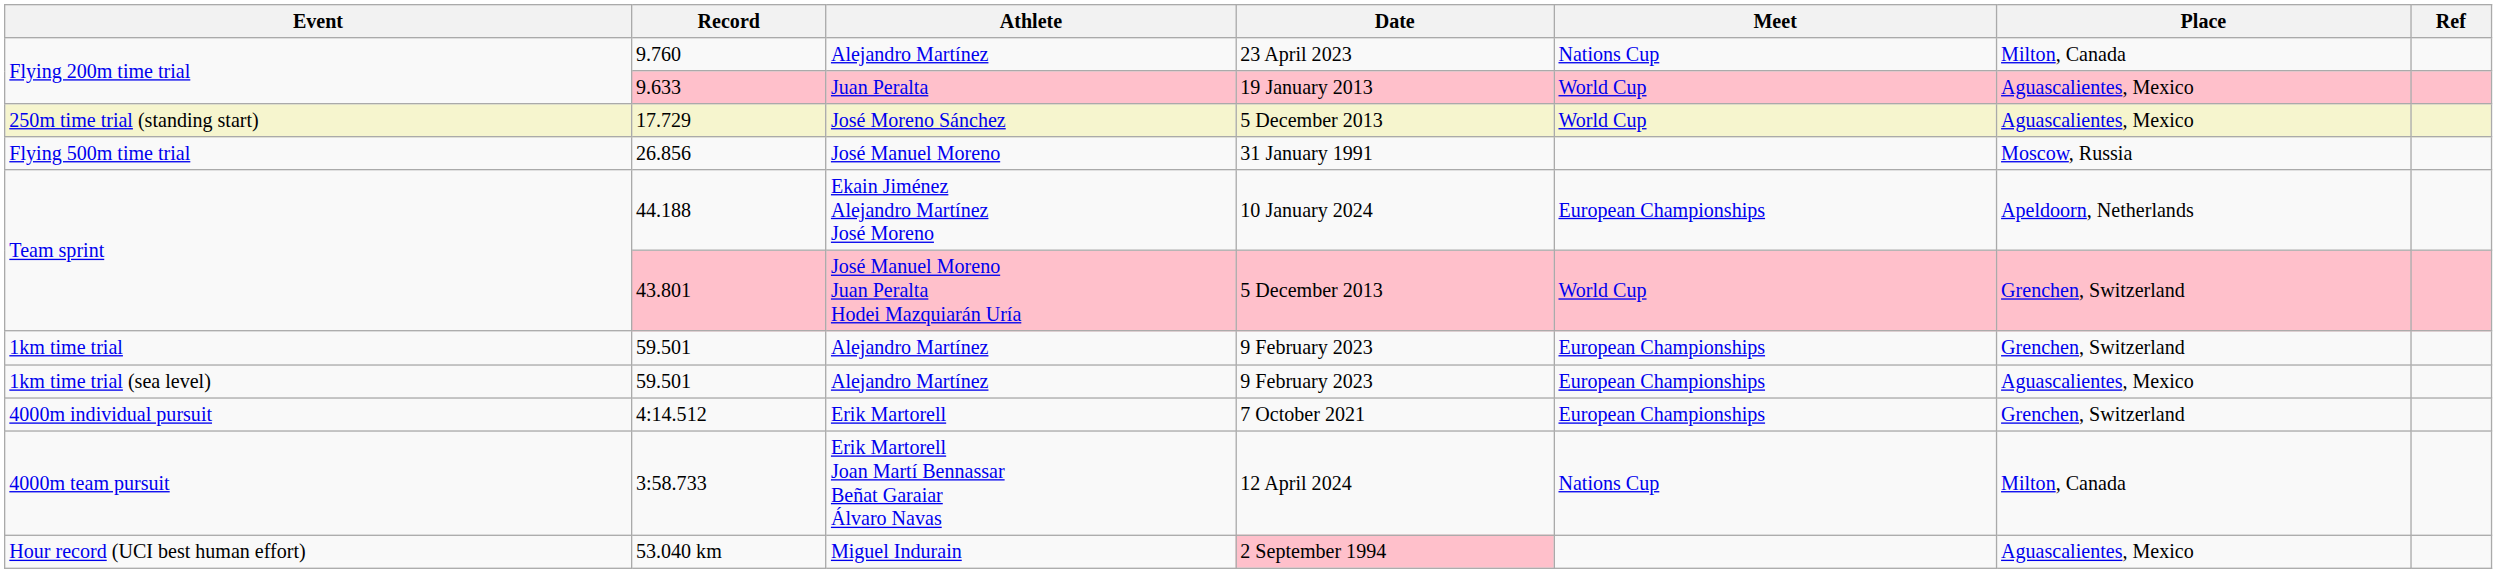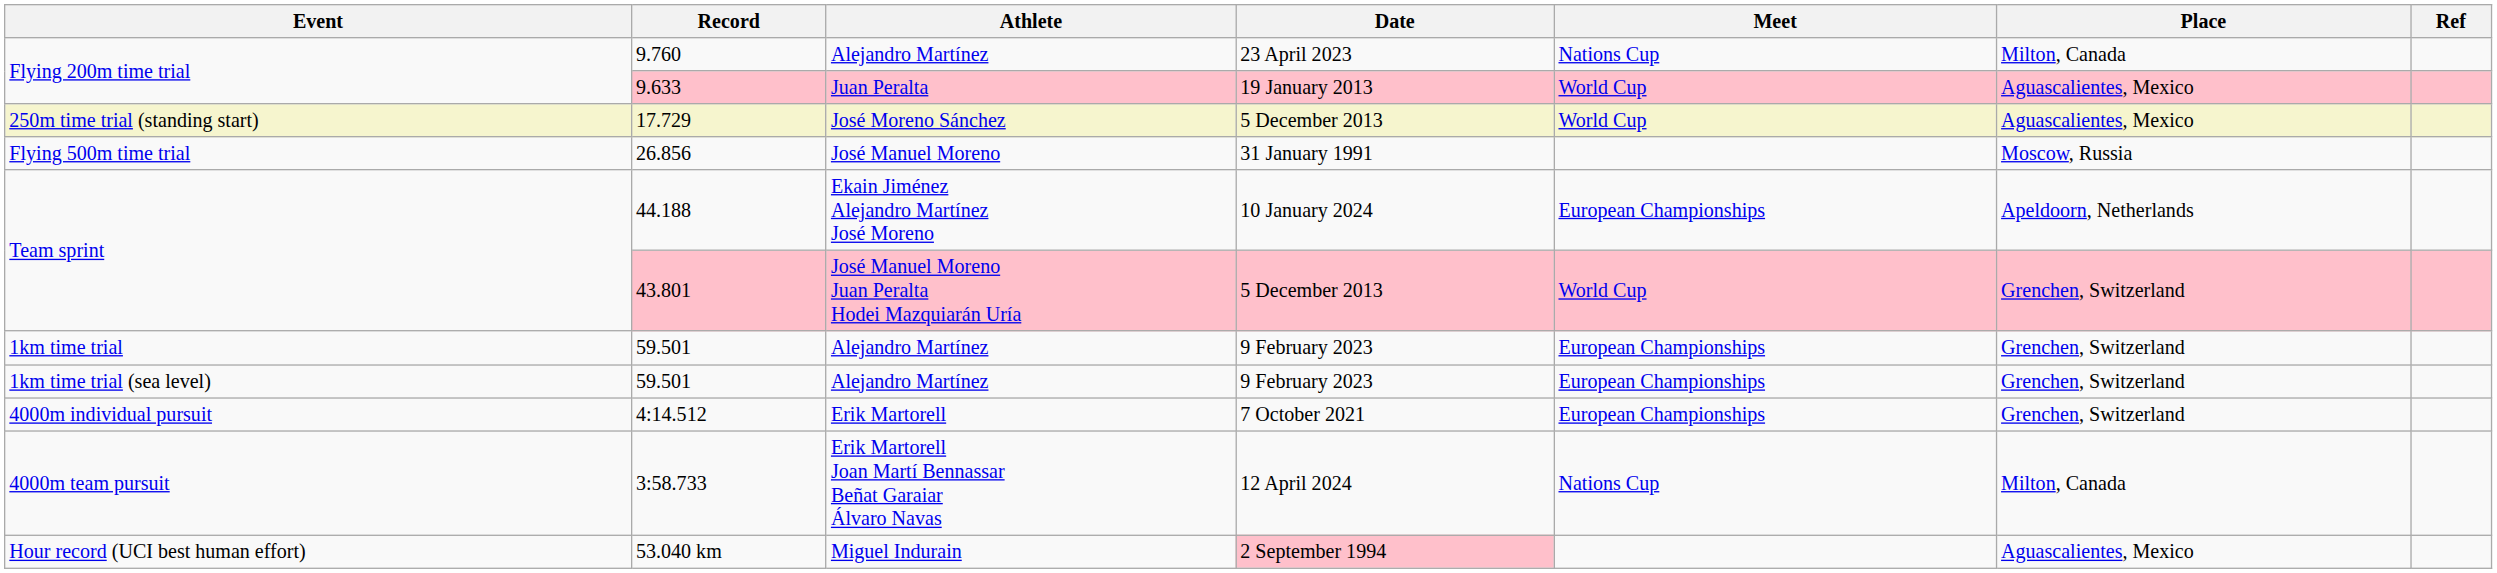1km time trial (sea level) / 59.501 | Place: Aguascalientes, Mexico -> Grenchen, Switzerland
